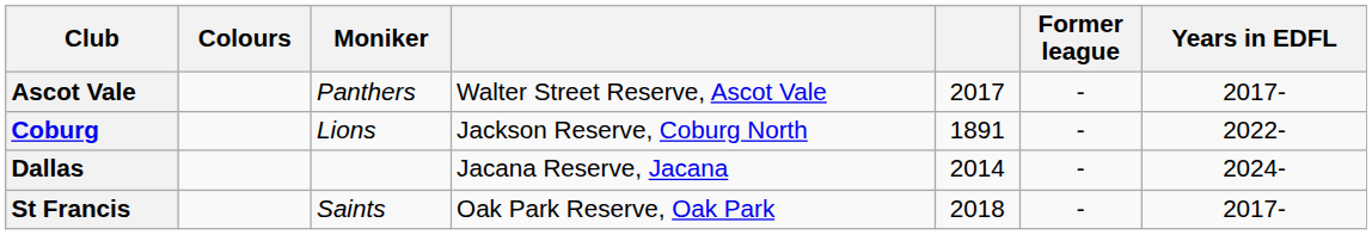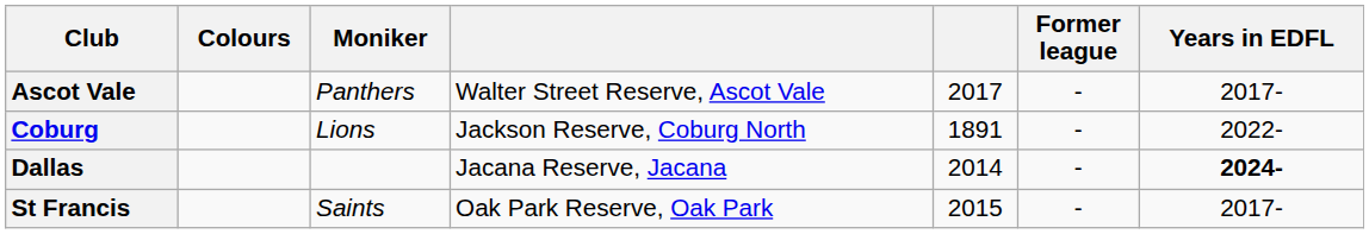Dallas | Years in EDFL: normal -> bold
St Francis | column 5: 2018 -> 2015
